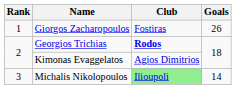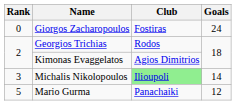Giorgos Zacharopoulos | Rank: 1 -> 0
Giorgos Zacharopoulos | Goals: 26 -> 24
Georgios Trichias | Club: bold -> normal
+ row: 5 | Mario Gurma | Panachaiki | 12
